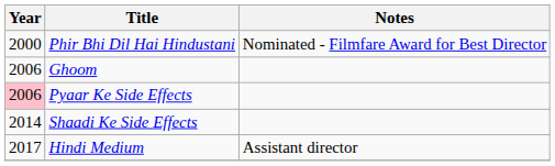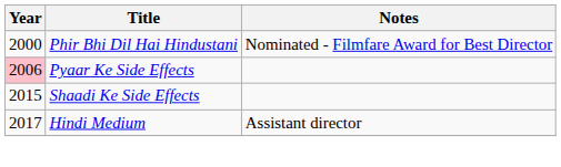- row: 2006 | Ghoom
Shaadi Ke Side Effects | Year: 2014 -> 2015
